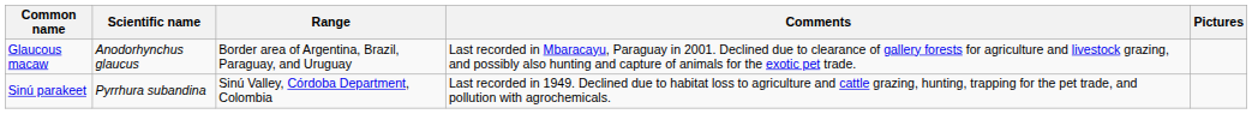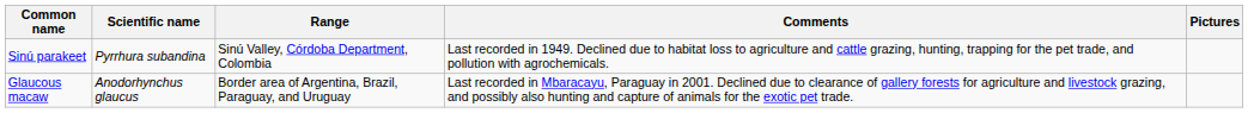rows swapped: Glaucous macaw <-> Sinú parakeet
